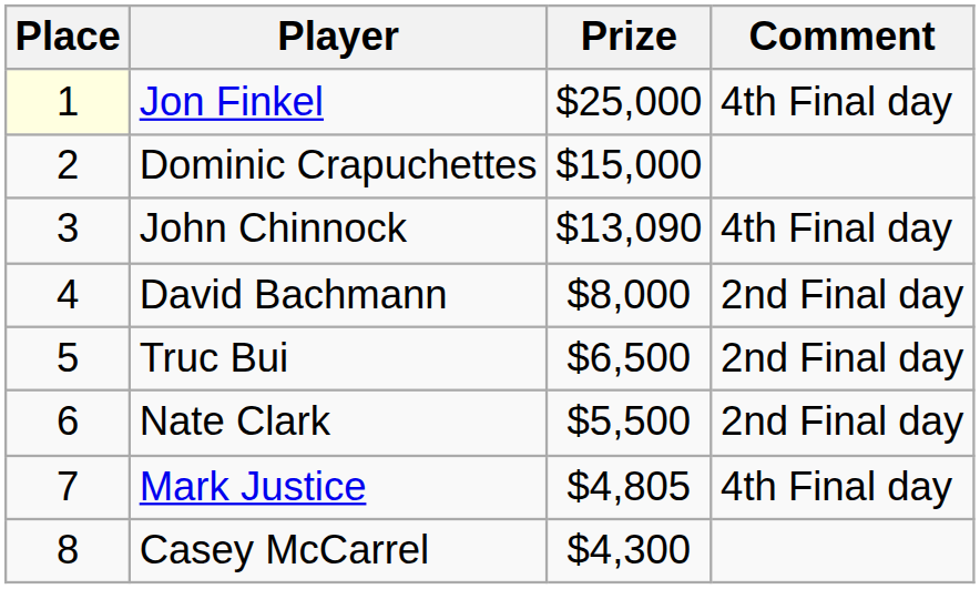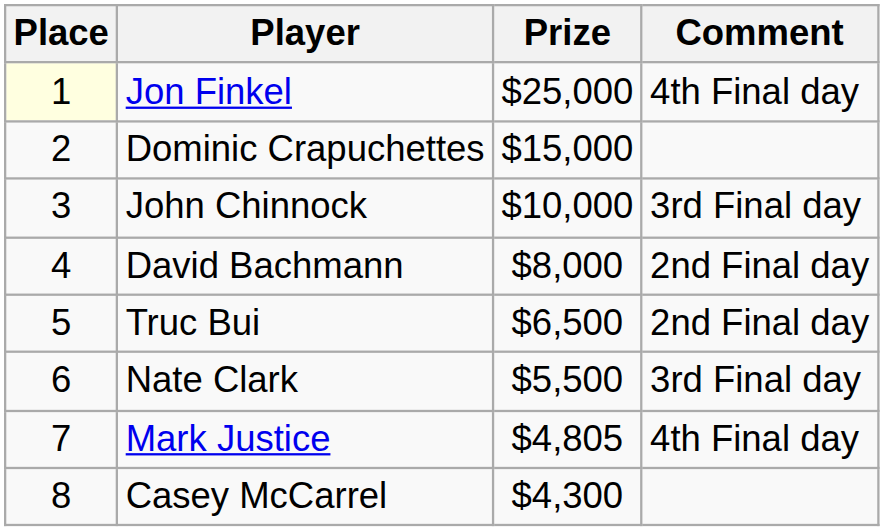John Chinnock | Prize: $13,090 -> $10,000
John Chinnock | Comment: 4th Final day -> 3rd Final day
Nate Clark | Comment: 2nd Final day -> 3rd Final day
